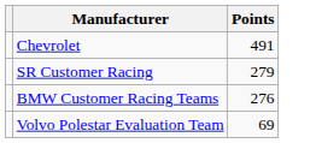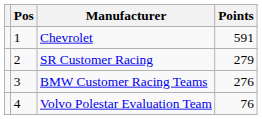+ column: Pos | 1 | 2 | 3 | 4
Chevrolet | Points: 491 -> 591
Volvo Polestar Evaluation Team | Points: 69 -> 76
